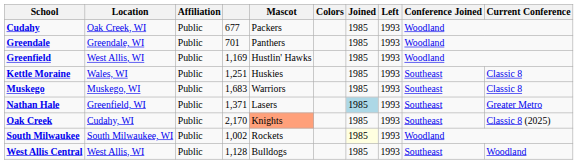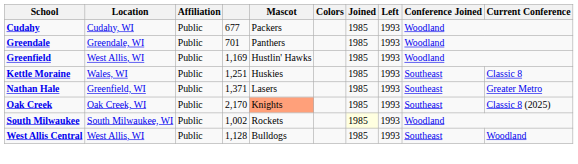Cudahy | Location: Oak Creek, WI -> Cudahy, WI
- row: Muskego | Muskego, WI | Public | 1,683 | Warriors | 1985 | 1993 | Southeast | Classic 8
Nathan Hale | Joined: lightblue background -> no background
Oak Creek | Location: Cudahy, WI -> Oak Creek, WI
